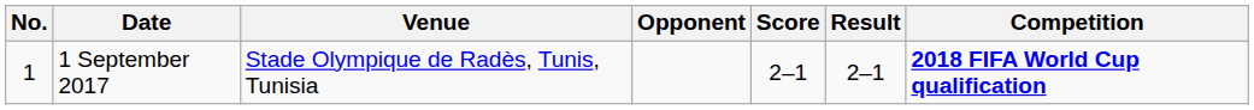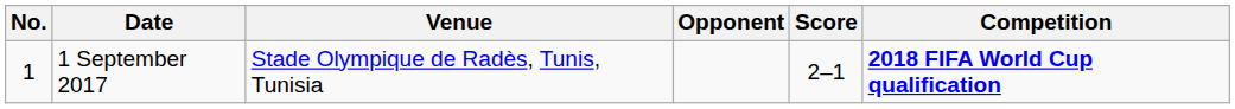- column: Result | 2–1
